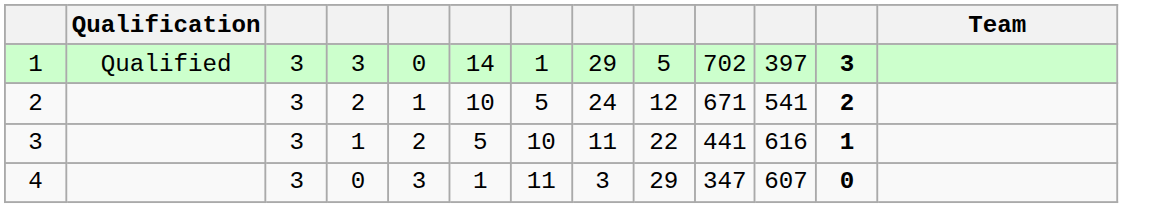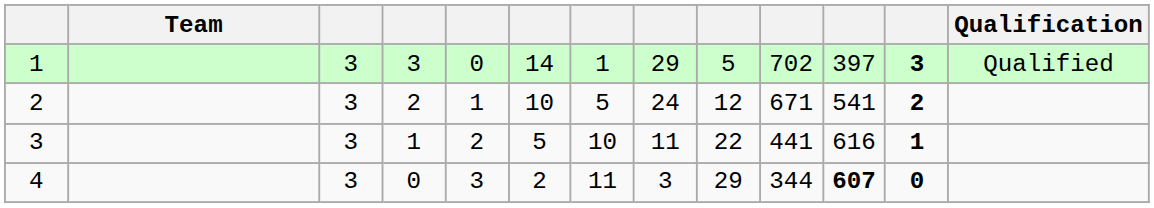columns swapped: Team <-> Qualification
4 | column 6: 1 -> 2
4 | column 10: 347 -> 344
4 | column 11: normal -> bold
